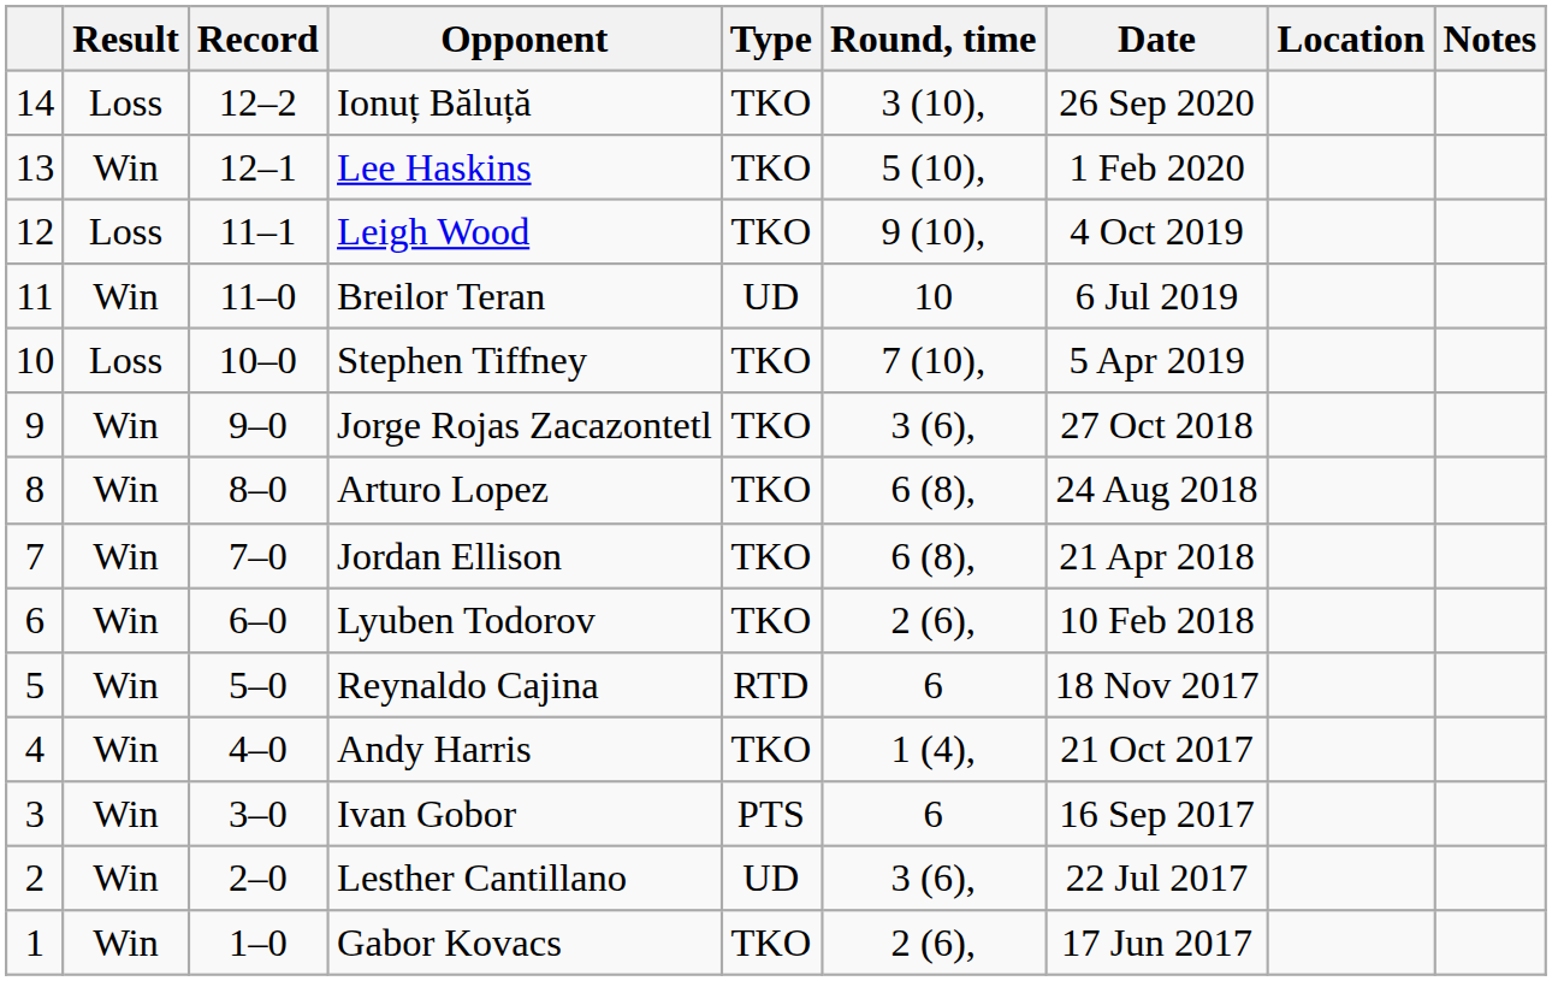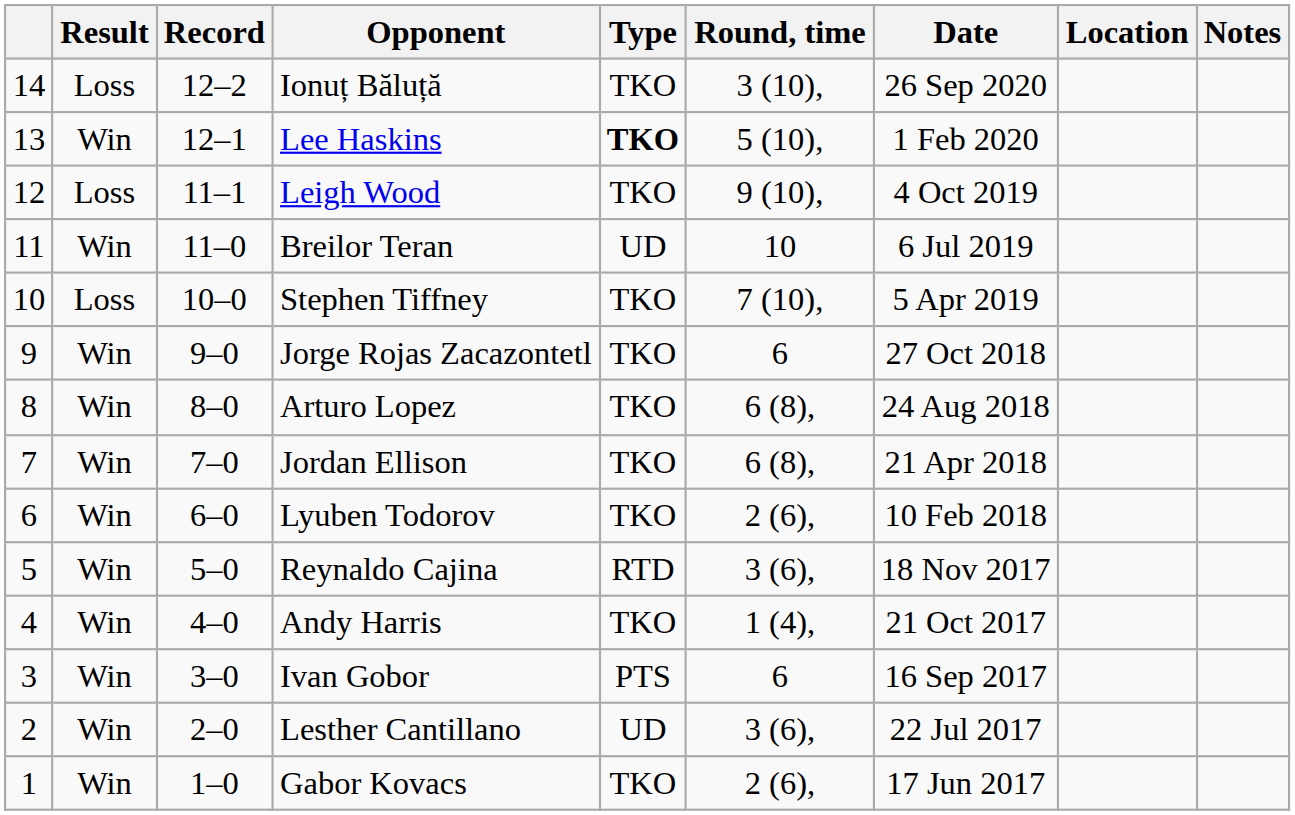Lee Haskins | Type: normal -> bold
Jorge Rojas Zacazontetl | Round, time: 3 (6), -> 6
Reynaldo Cajina | Round, time: 6 -> 3 (6),
